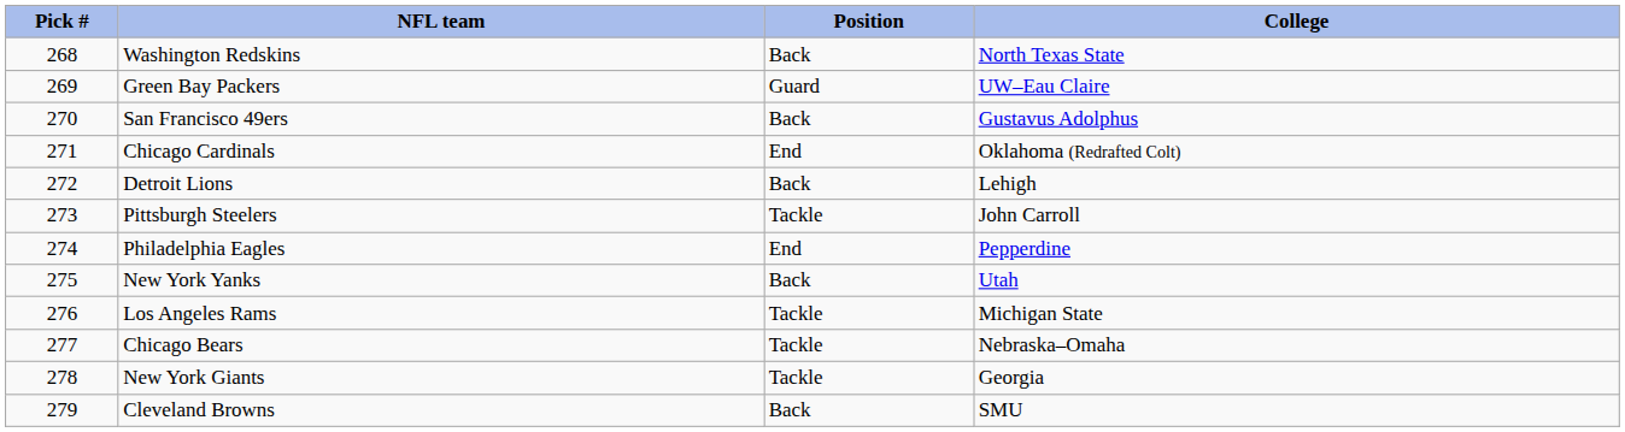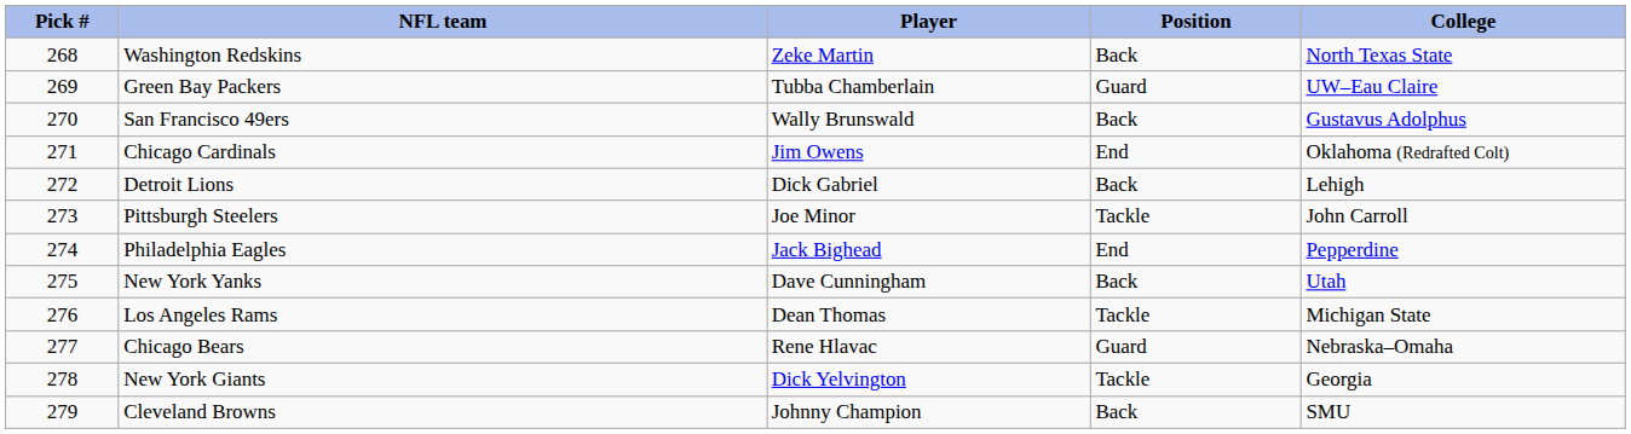+ column: Player | Zeke Martin | Tubba Chamberlain | Wally Brunswald | Jim Owens | Dick Gabriel | Joe Minor | Jack Bighead | Dave Cunningham | Dean Thomas | Rene Hlavac | Dick Yelvington | Johnny Champion
Chicago Bears | Position: Tackle -> Guard
